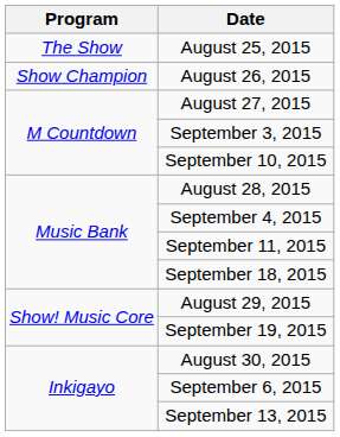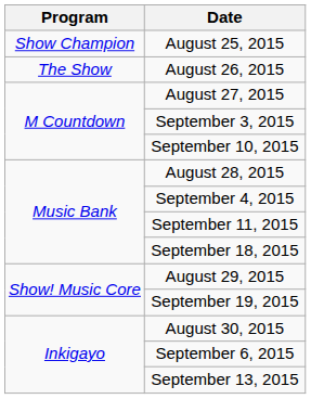August 25, 2015 | Program: The Show -> Show Champion
August 26, 2015 | Program: Show Champion -> The Show
